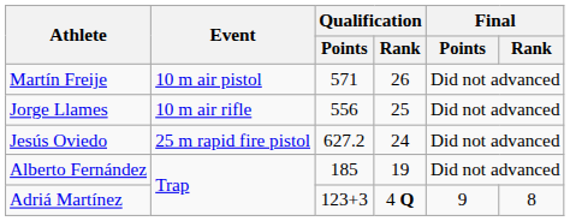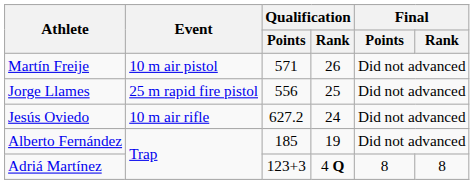Jorge Llames | Event: 10 m air rifle -> 25 m rapid fire pistol
Jesús Oviedo | Event: 25 m rapid fire pistol -> 10 m air rifle
Adriá Martínez | Final / Points: 9 -> 8
